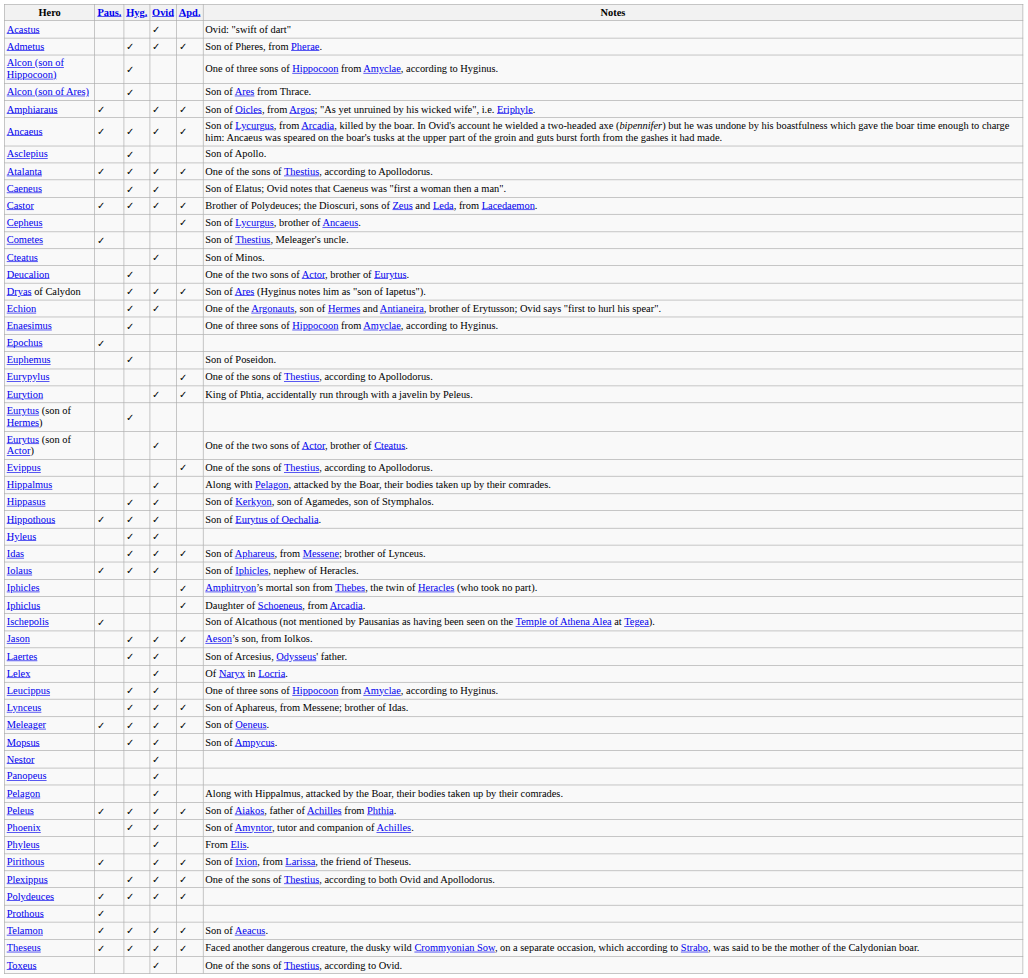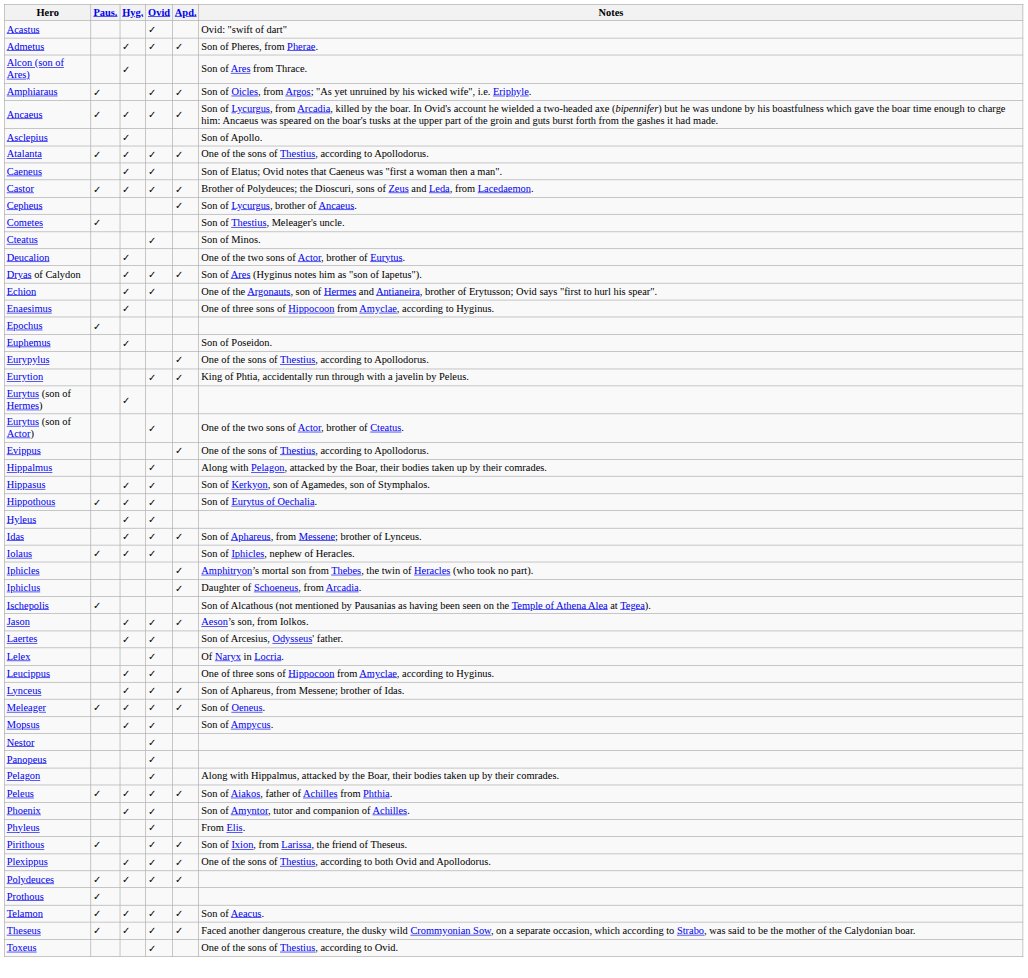- row: Alcon (son of Hippocoon) | ✓ | One of three sons of Hippocoon from Amyclae, according to Hyginus.
